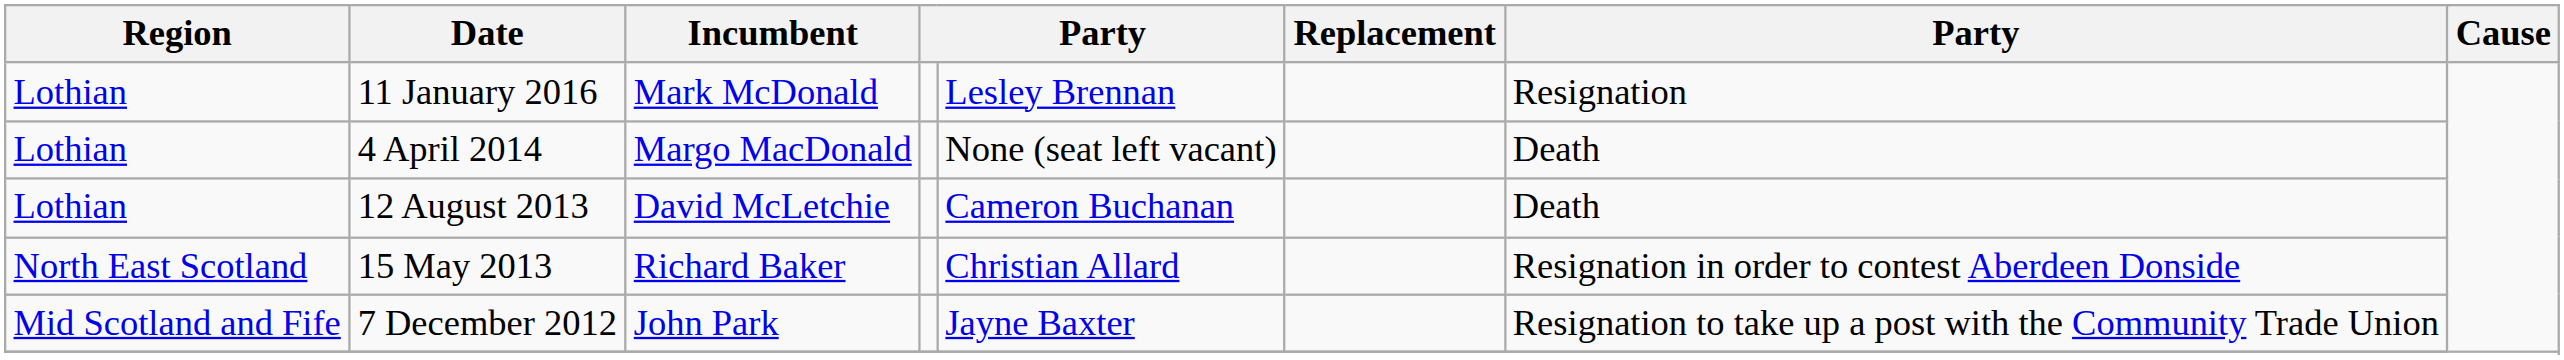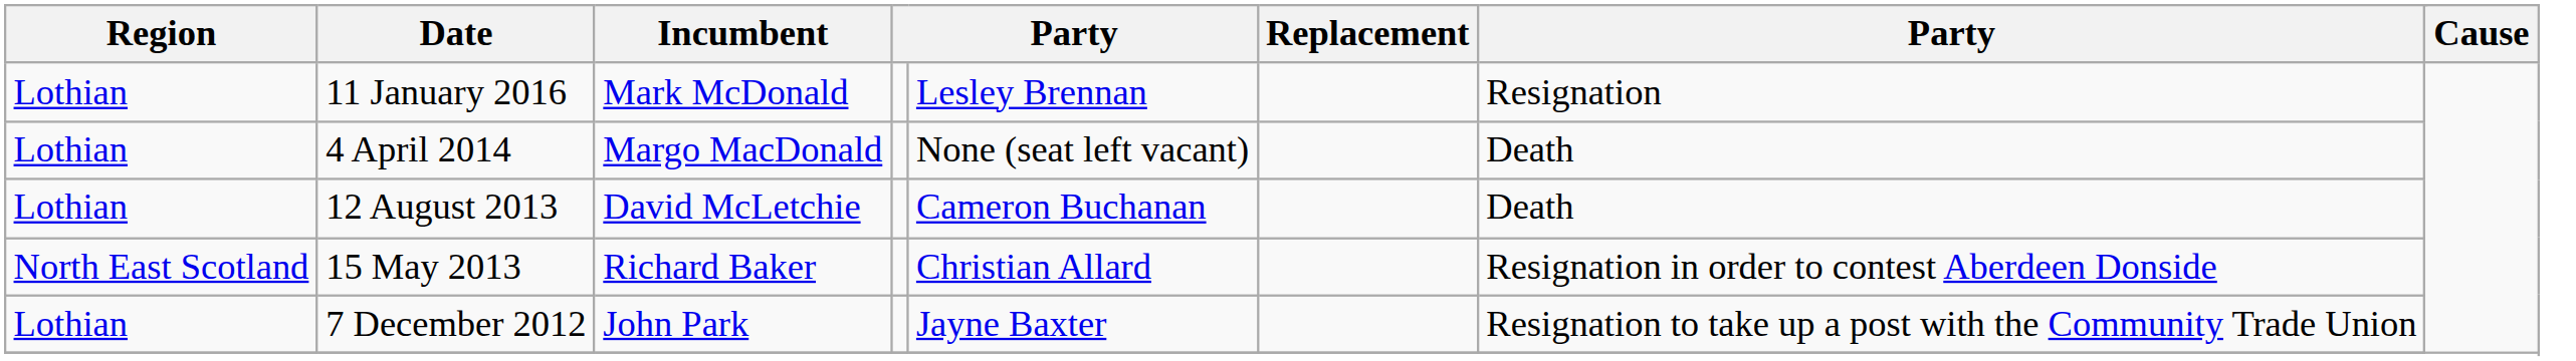7 December 2012 | Region: Mid Scotland and Fife -> Lothian
